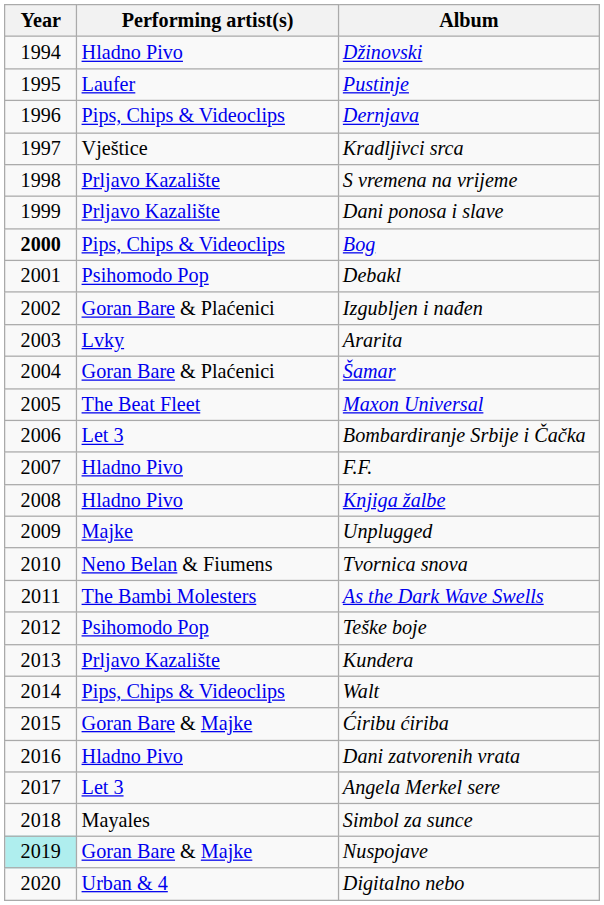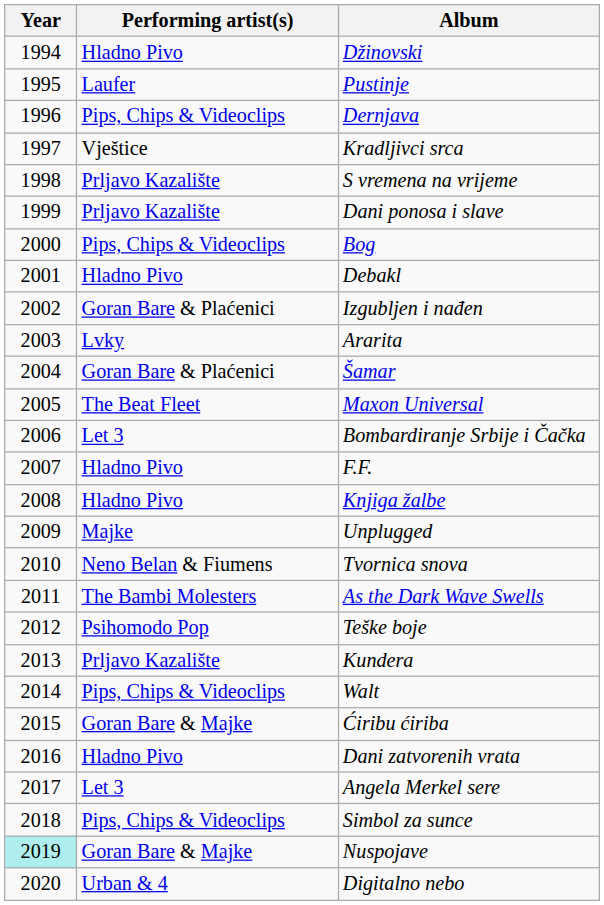Bog | Year: bold -> normal
Debakl | Performing artist(s): Psihomodo Pop -> Hladno Pivo
Simbol za sunce | Performing artist(s): Mayales -> Pips, Chips & Videoclips
